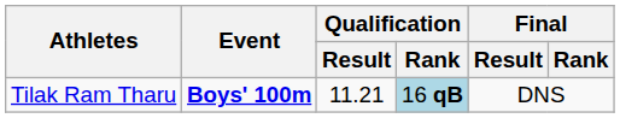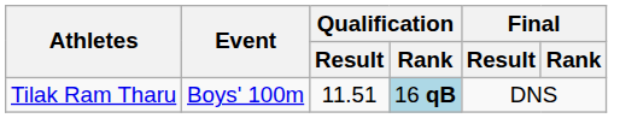Tilak Ram Tharu | Event: bold -> normal
Tilak Ram Tharu | Qualification / Result: 11.21 -> 11.51
